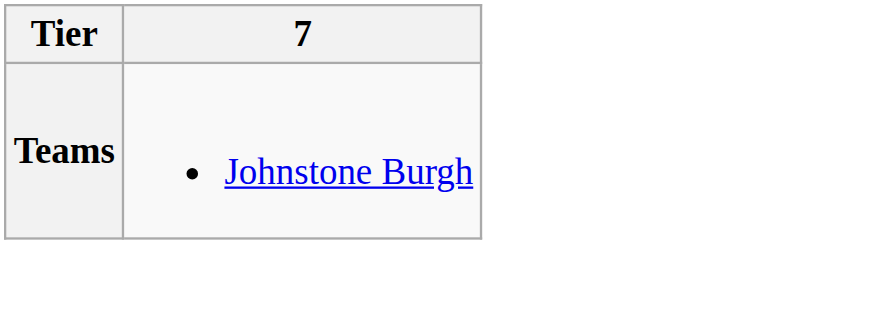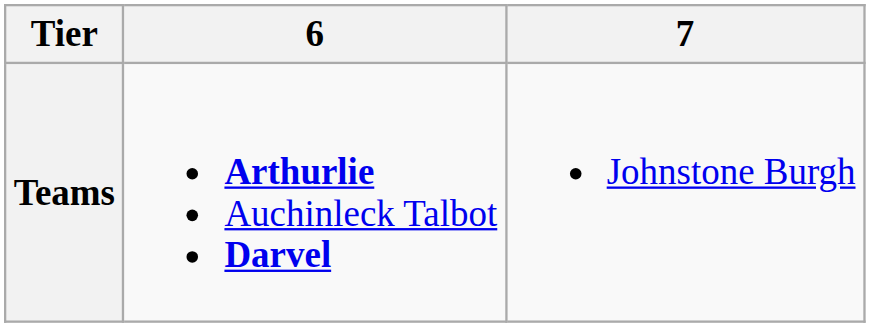+ column: 6 | Arthurlie Auchinleck Talbot Darvel
